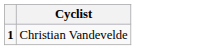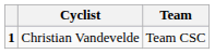+ column: Team | Team CSC
